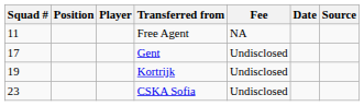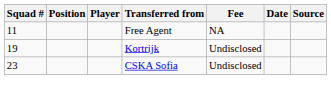- row: 17 | Gent | Undisclosed
